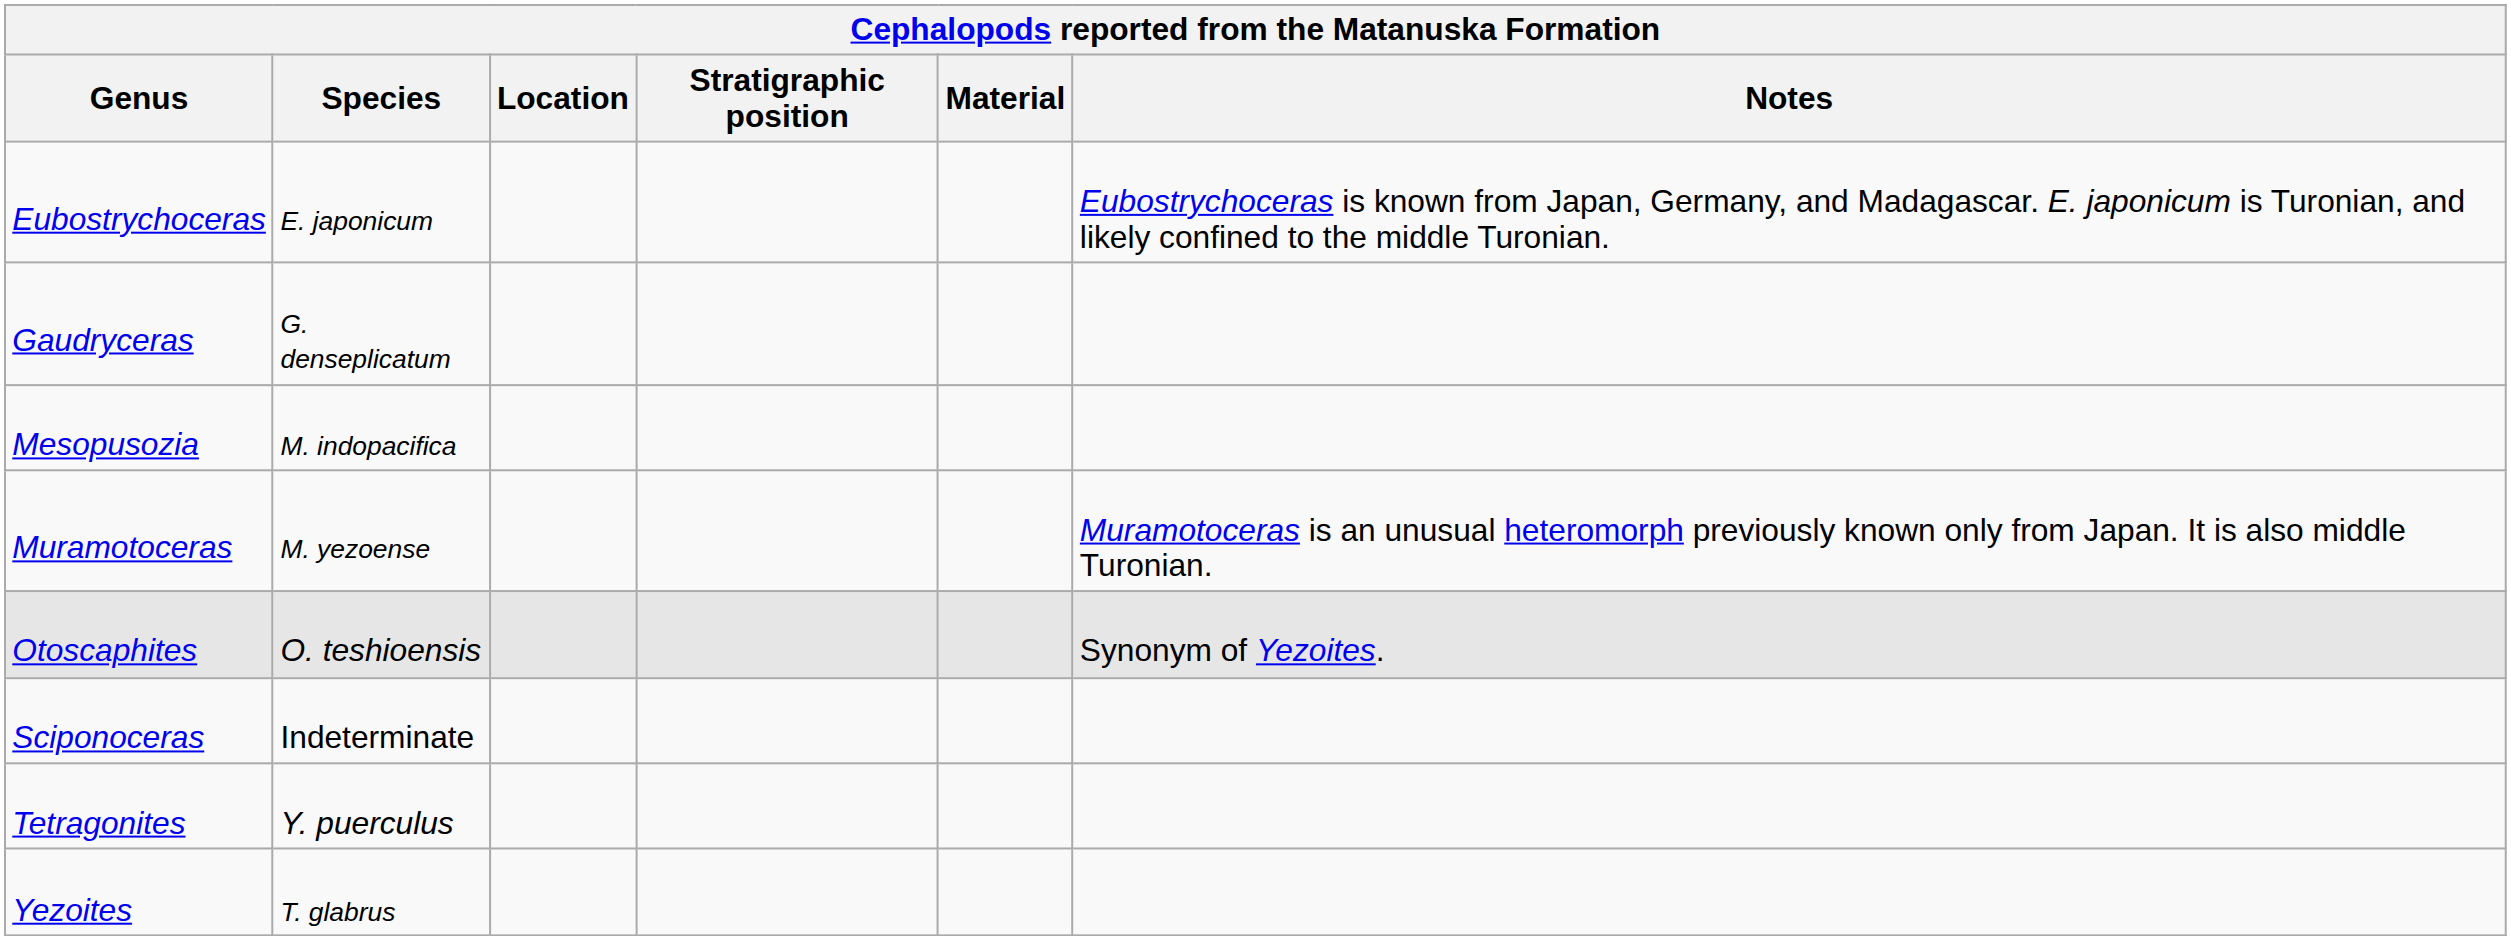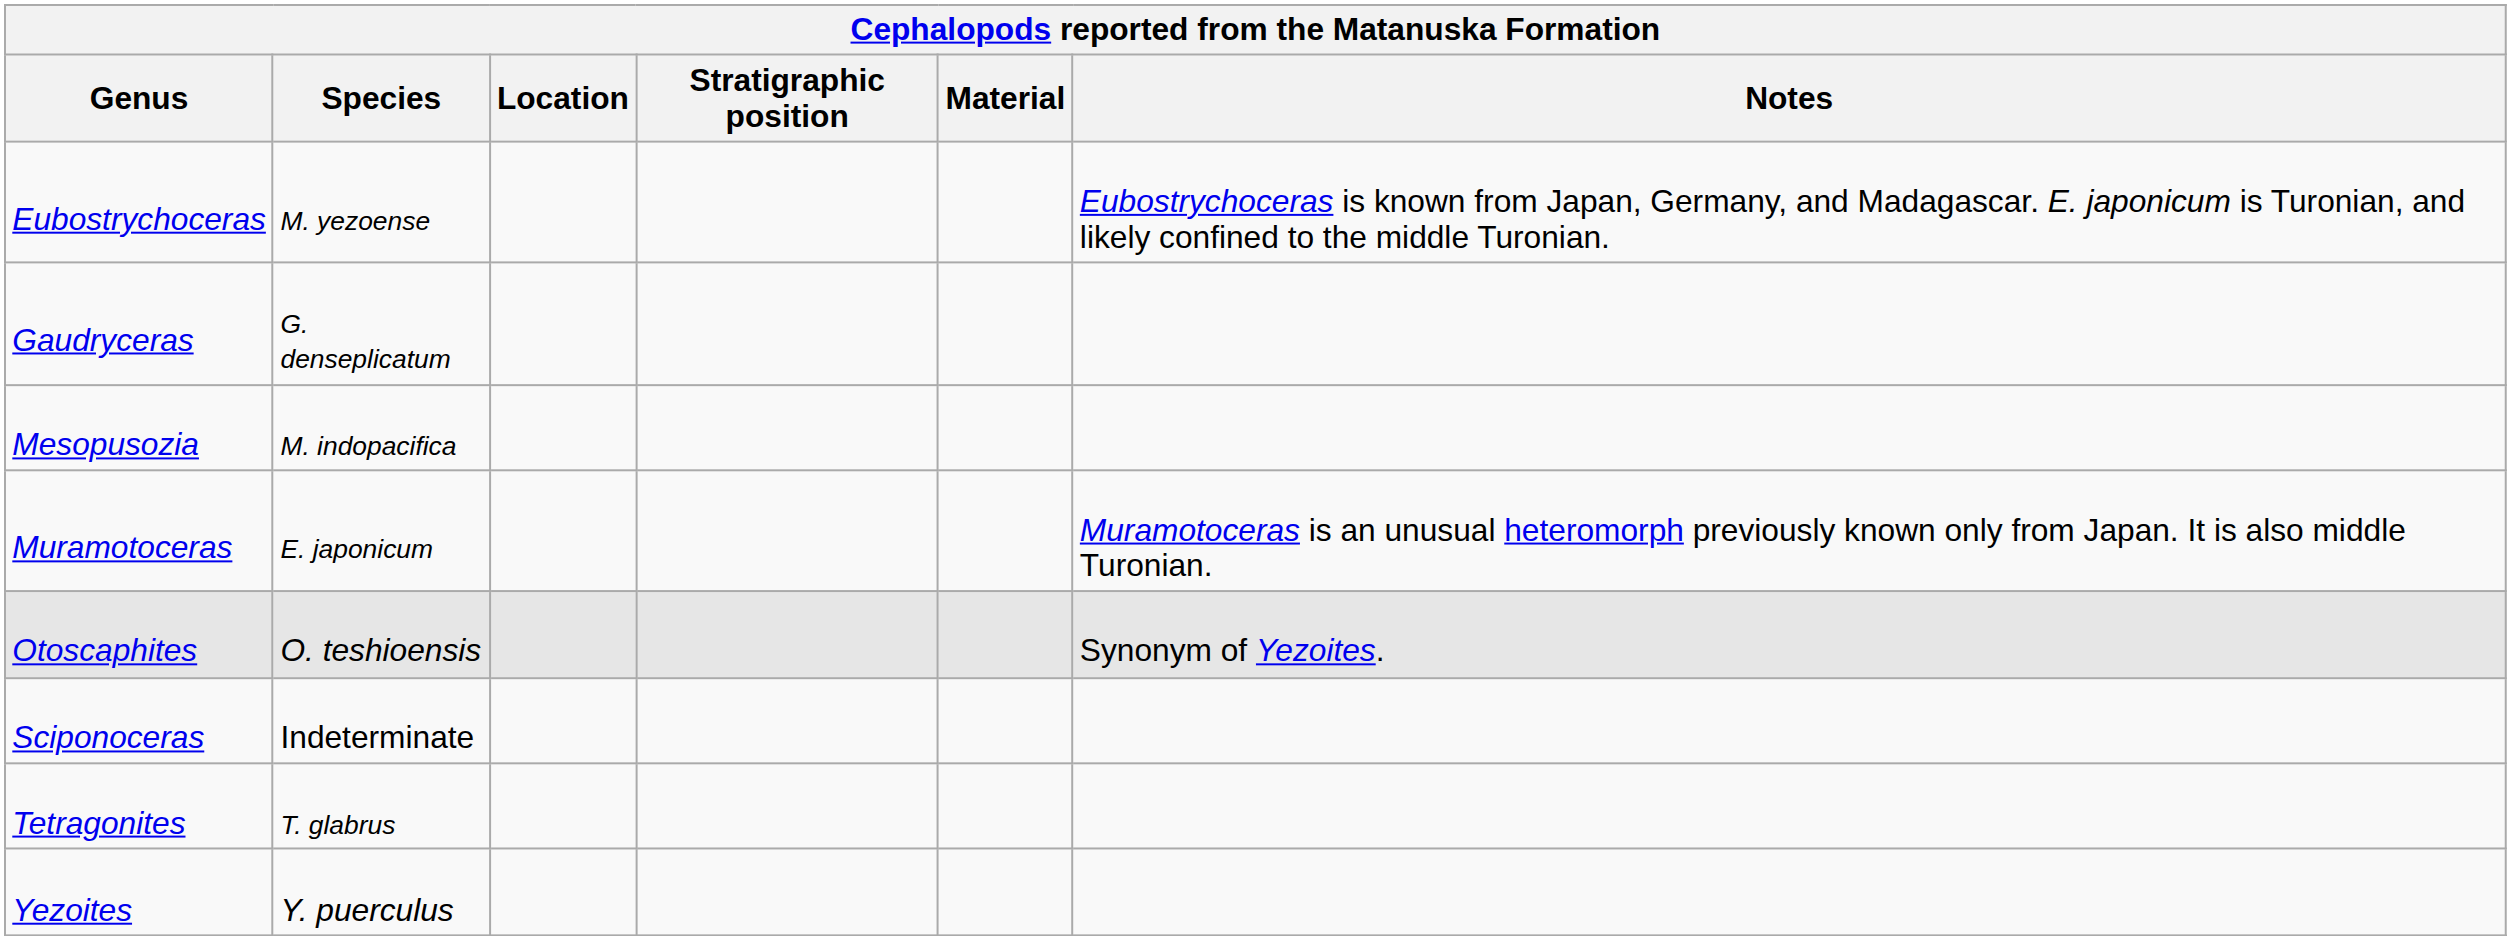Eubostrychoceras | Species: E. japonicum -> M. yezoense
Muramotoceras | Species: M. yezoense -> E. japonicum
Tetragonites | Species: Y. puerculus -> T. glabrus
Yezoites | Species: T. glabrus -> Y. puerculus
